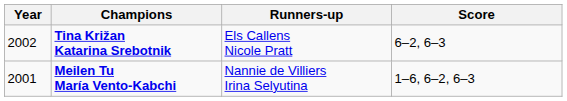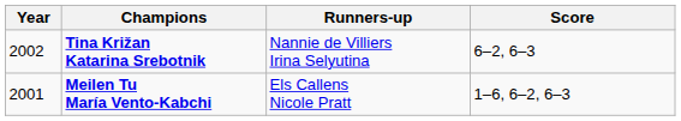Tina Križan Katarina Srebotnik | Runners-up: Els Callens Nicole Pratt -> Nannie de Villiers Irina Selyutina
Meilen Tu María Vento-Kabchi | Runners-up: Nannie de Villiers Irina Selyutina -> Els Callens Nicole Pratt
